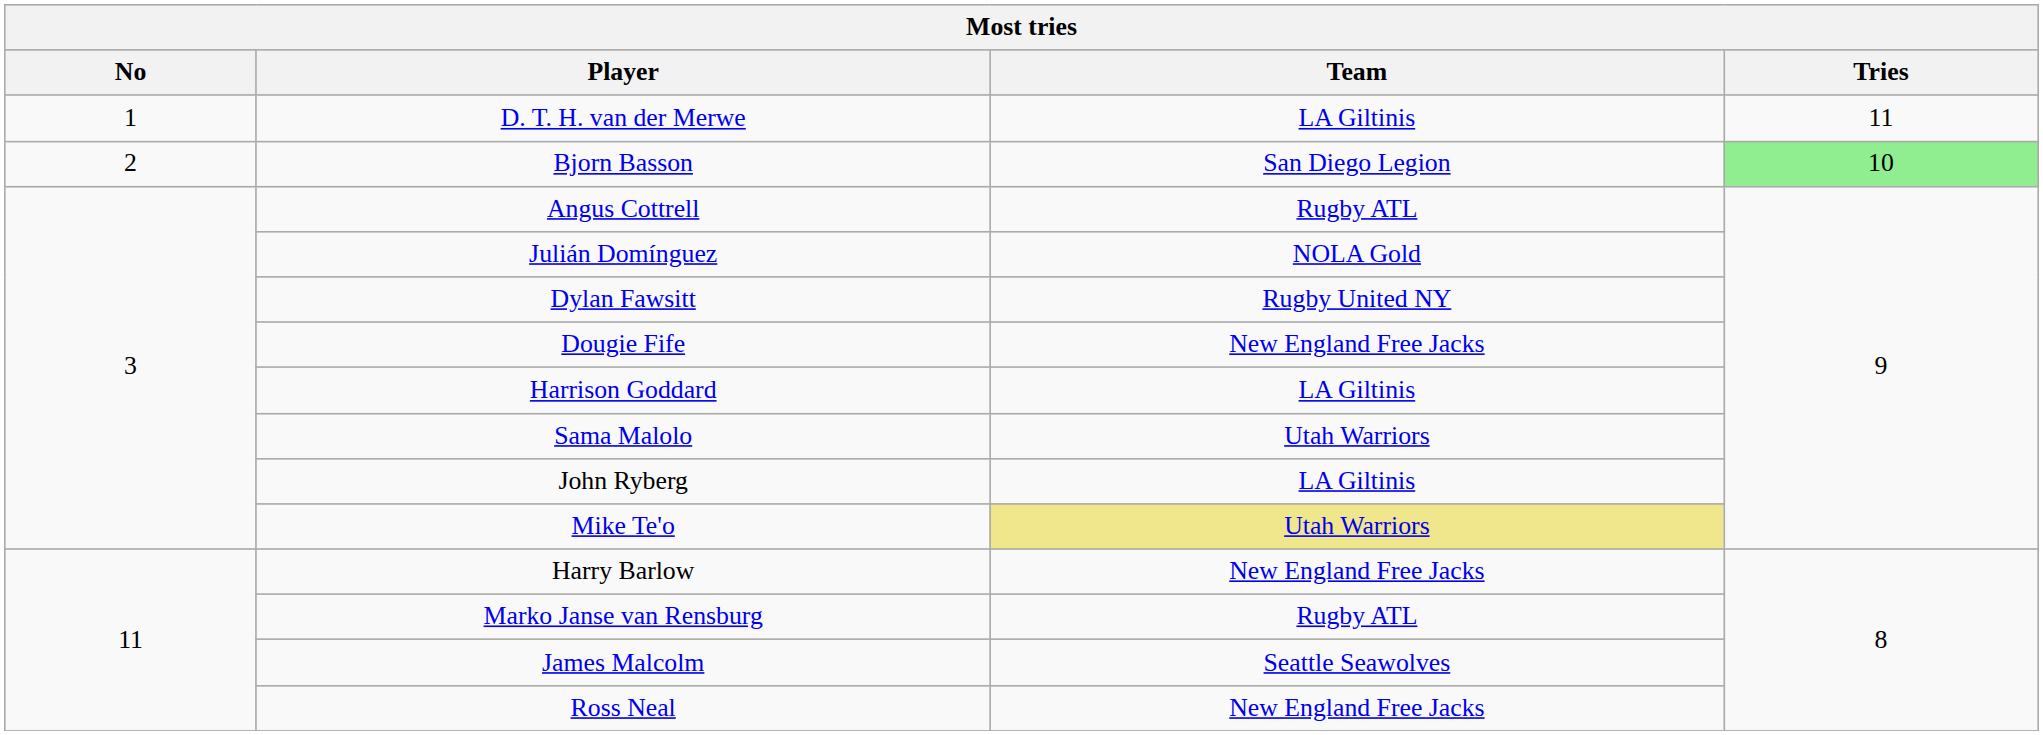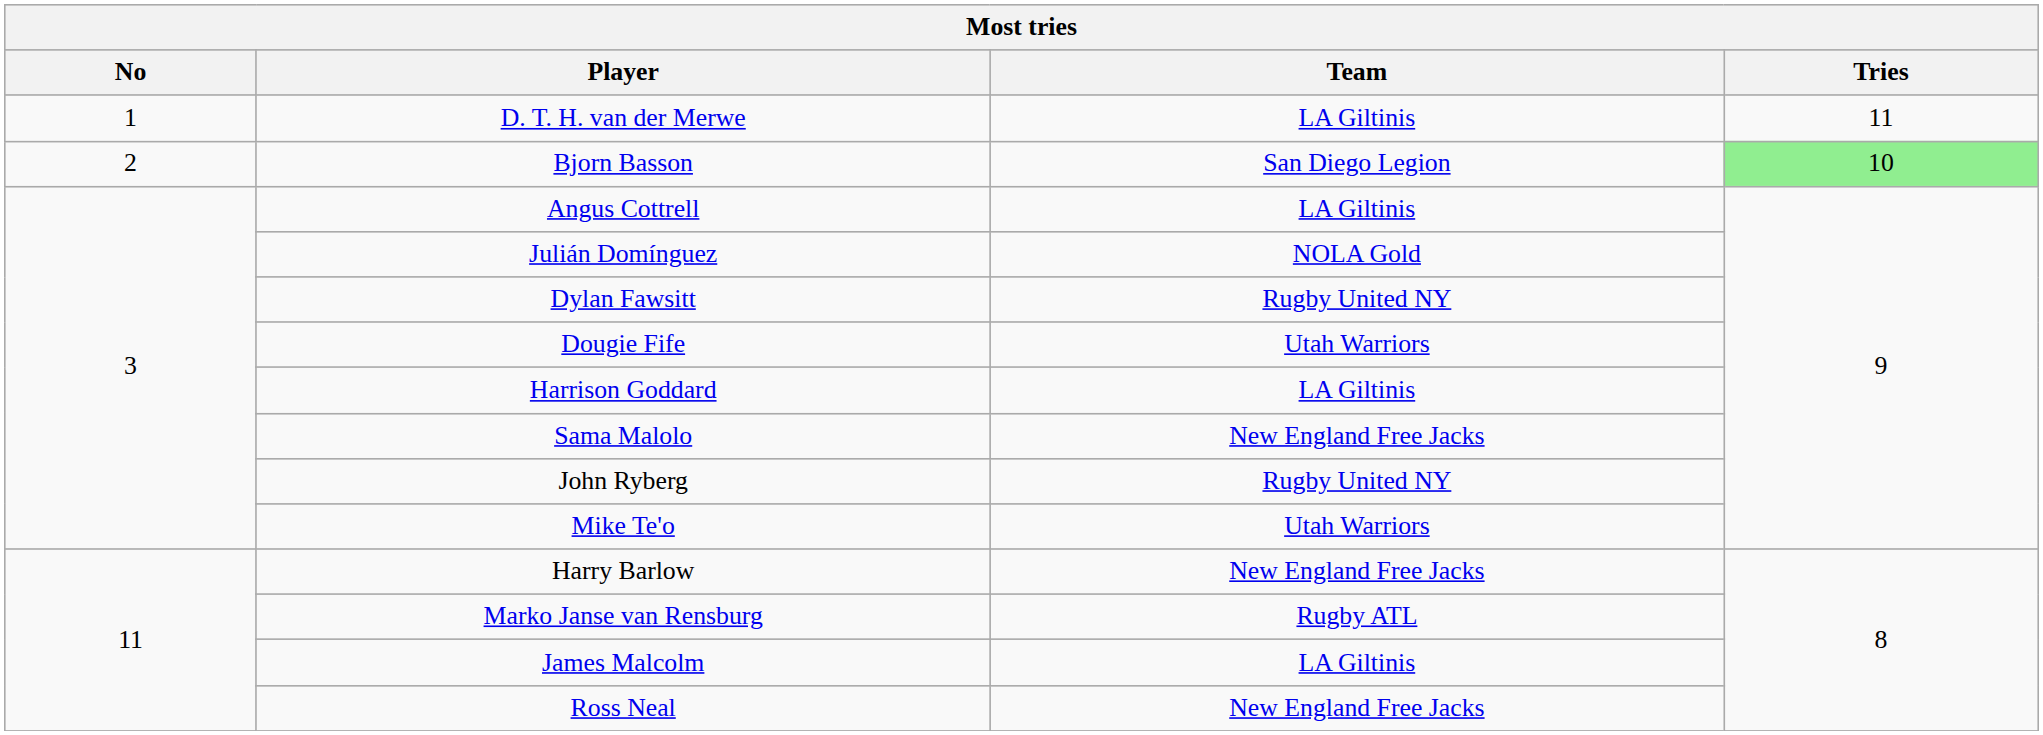Angus Cottrell | Team: Rugby ATL -> LA Giltinis
Dougie Fife | Team: New England Free Jacks -> Utah Warriors
Sama Malolo | Team: Utah Warriors -> New England Free Jacks
John Ryberg | Team: LA Giltinis -> Rugby United NY
Mike Te'o | Team: khaki background -> no background
James Malcolm | Team: Seattle Seawolves -> LA Giltinis
